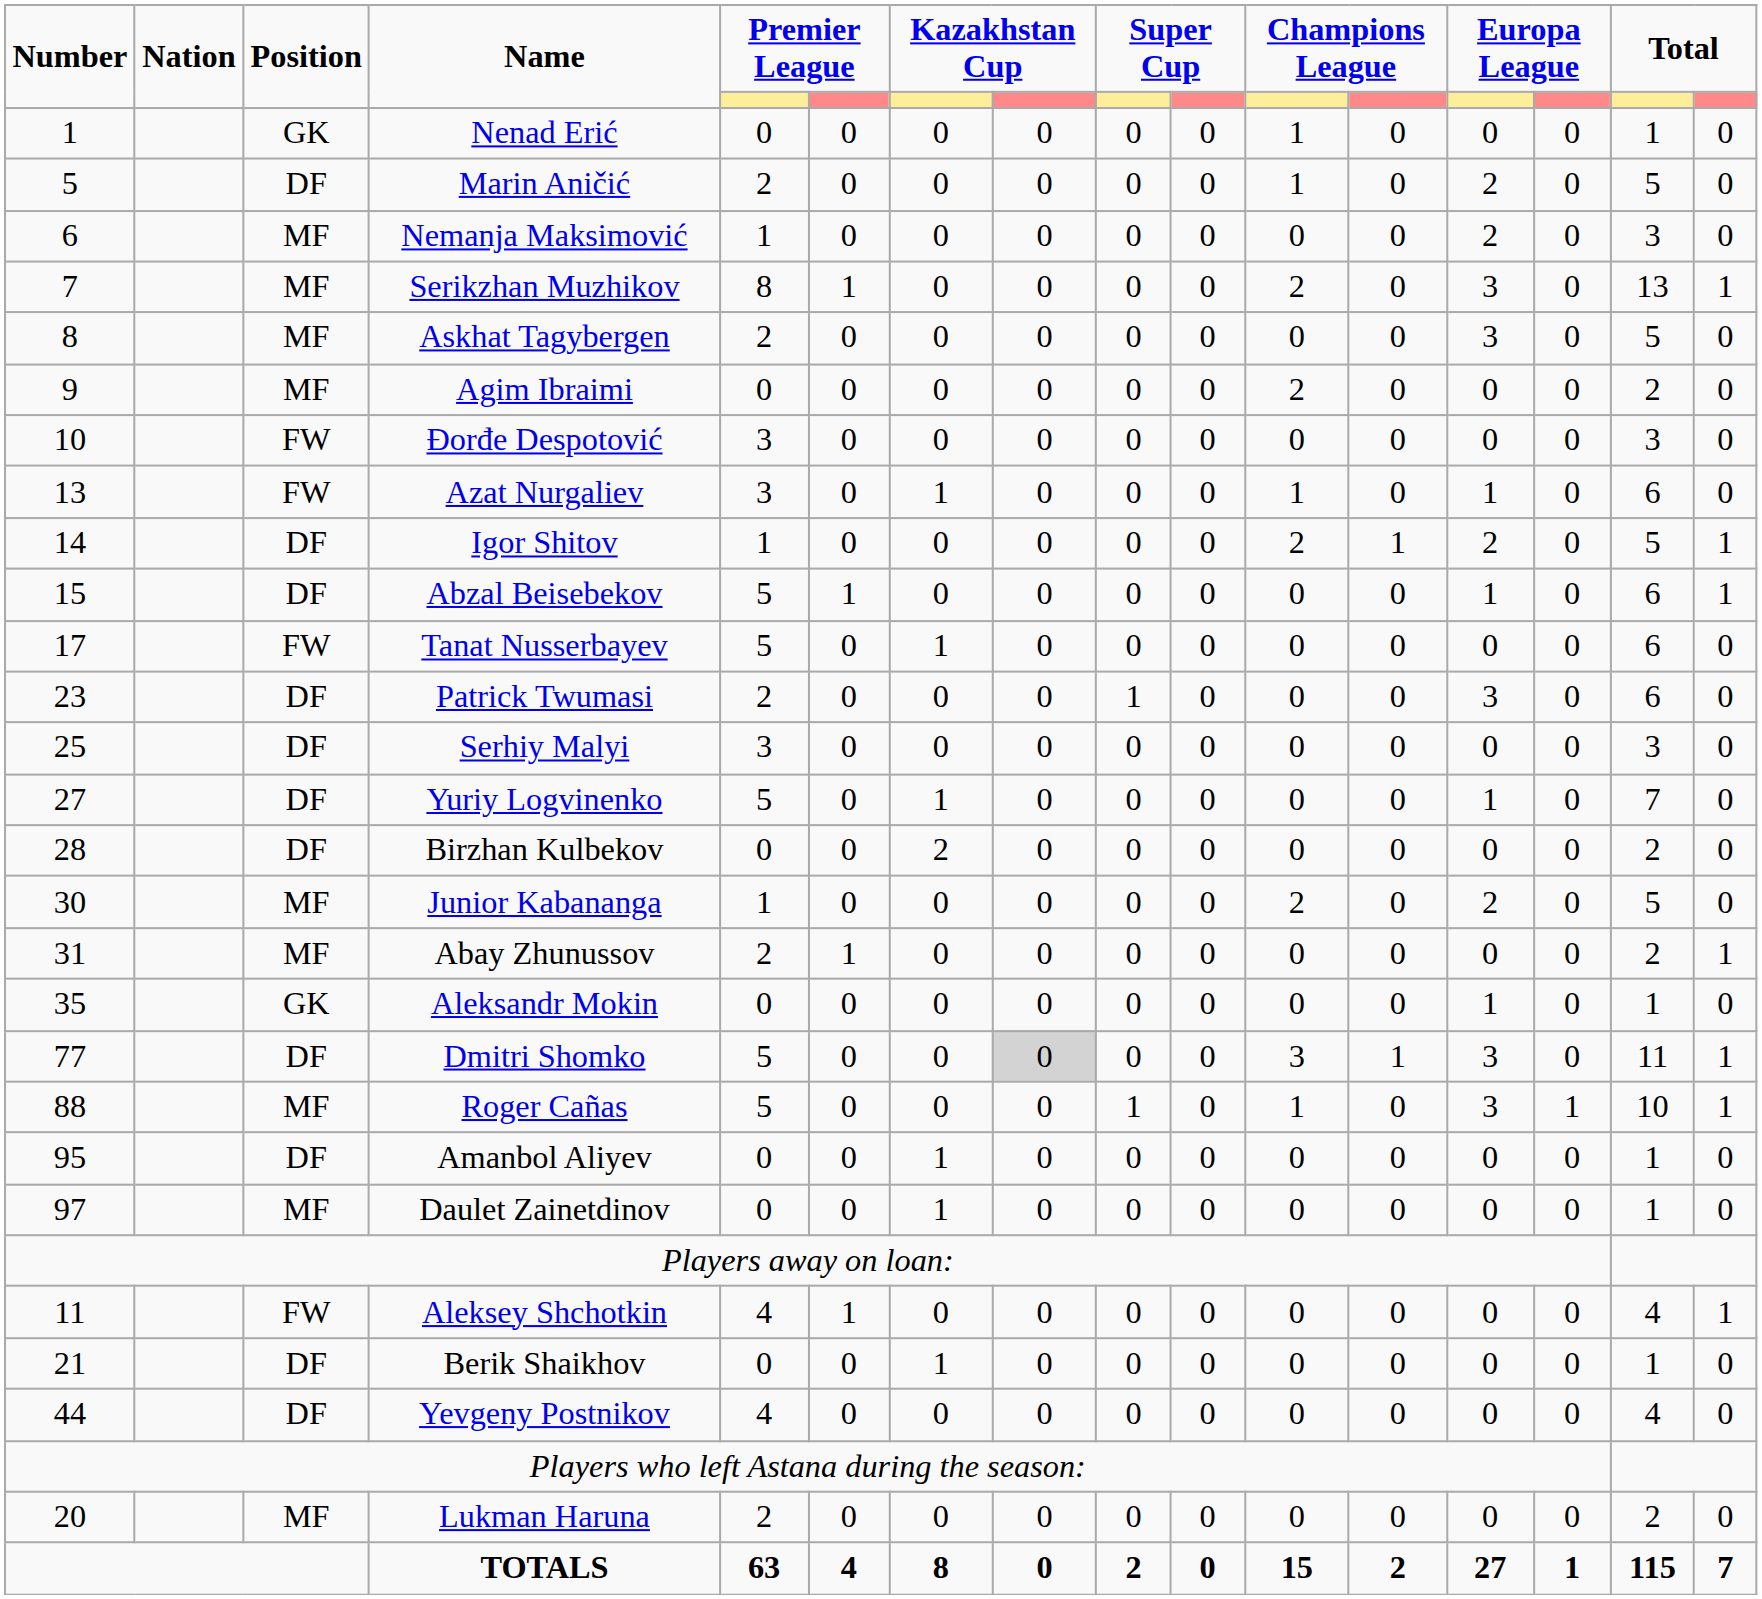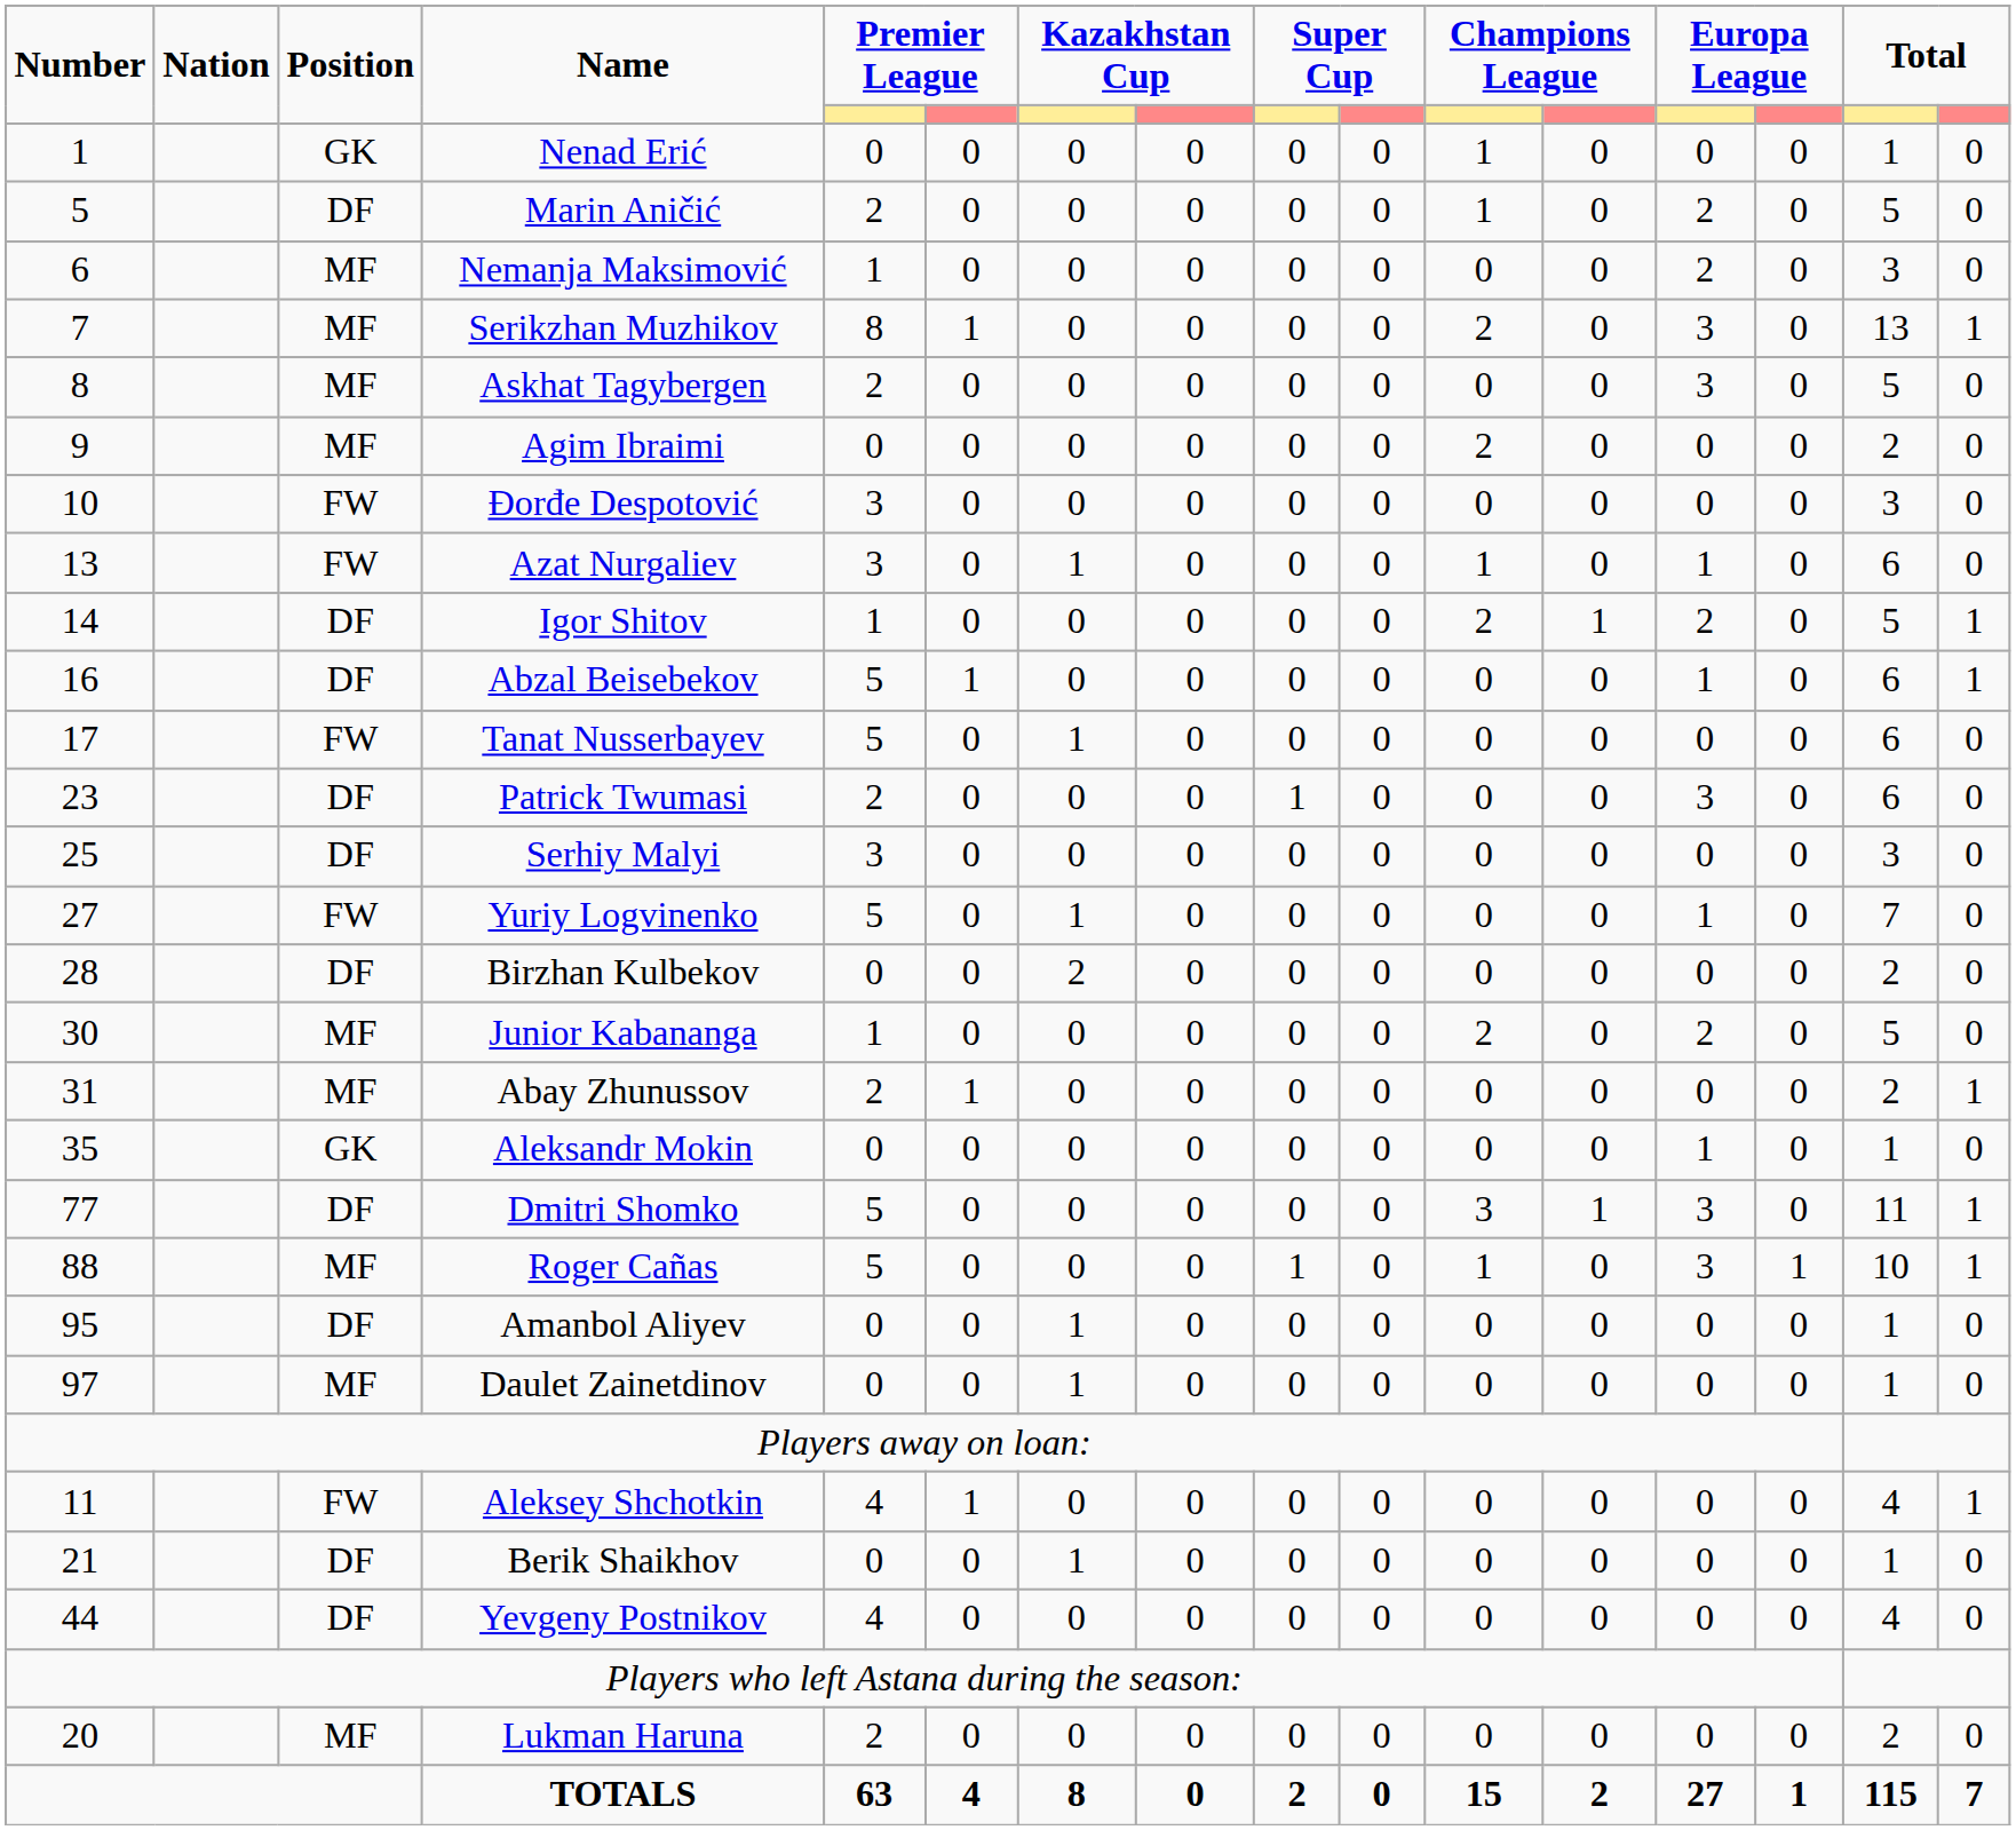Abzal Beisebekov | Number: 15 -> 16
Yuriy Logvinenko | Position: DF -> FW
Dmitri Shomko | column 8: lightgrey background -> no background
